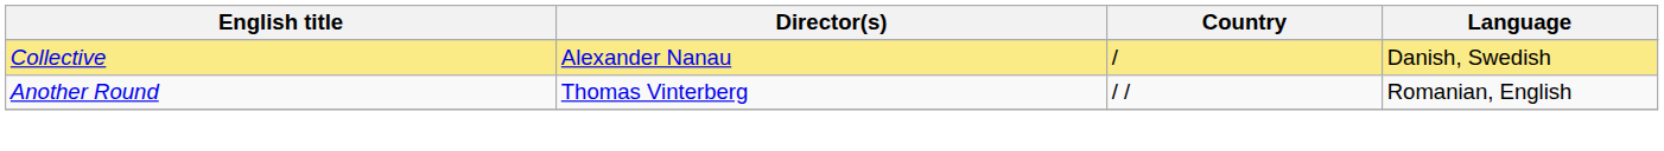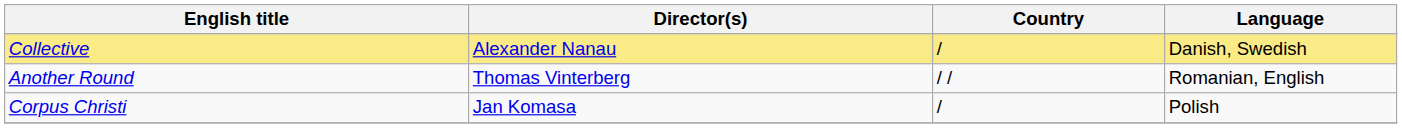+ row: Corpus Christi | Jan Komasa | / | Polish
